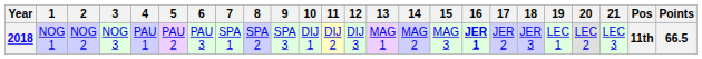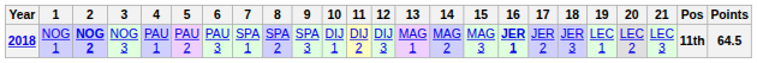2018 | 2: normal -> bold
2018 | Points: 66.5 -> 64.5
